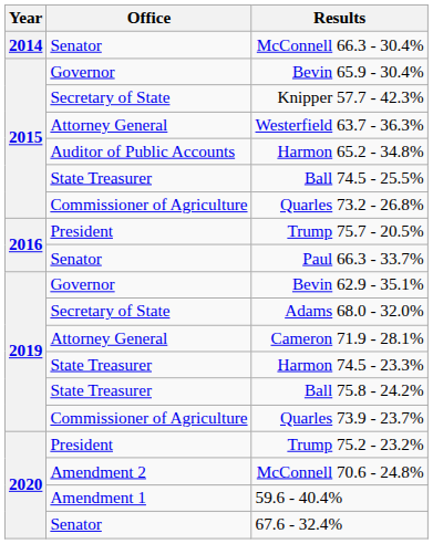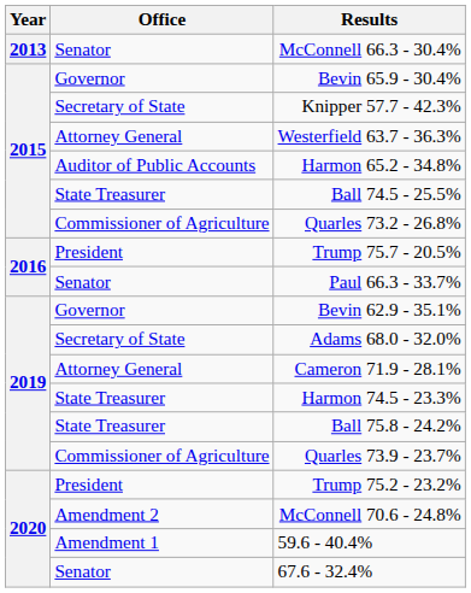McConnell 66.3 - 30.4% | Year: 2014 -> 2013
